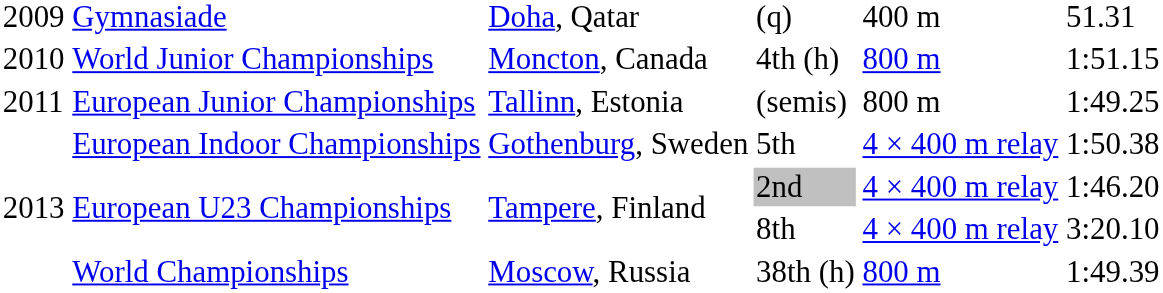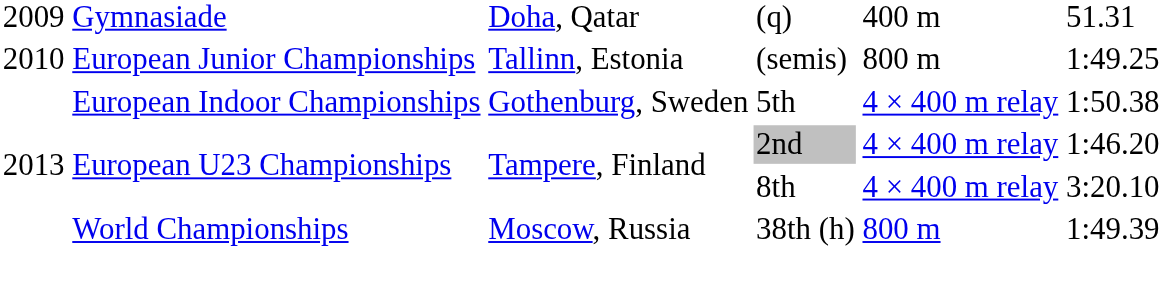- row: 2010 | World Junior Championships | Moncton, Canada | 4th (h) | 800 m | 1:51.15
(semis) | column 1: 2011 -> 2010
